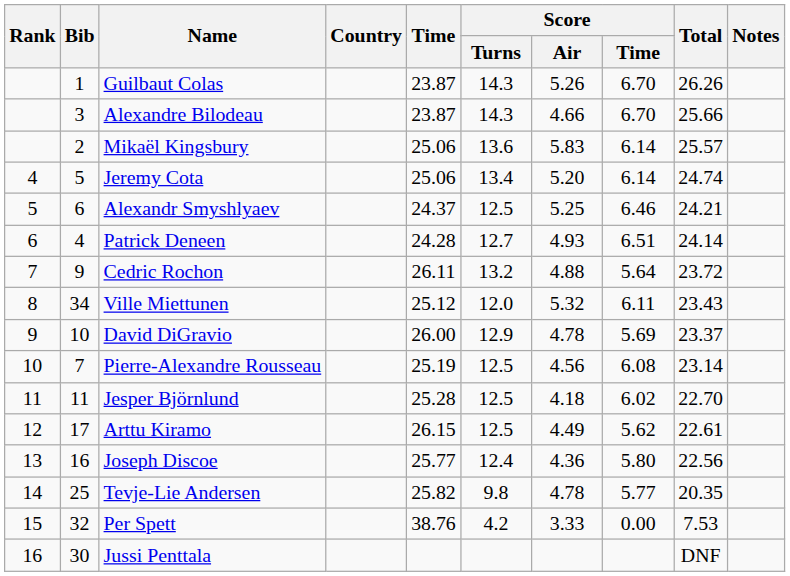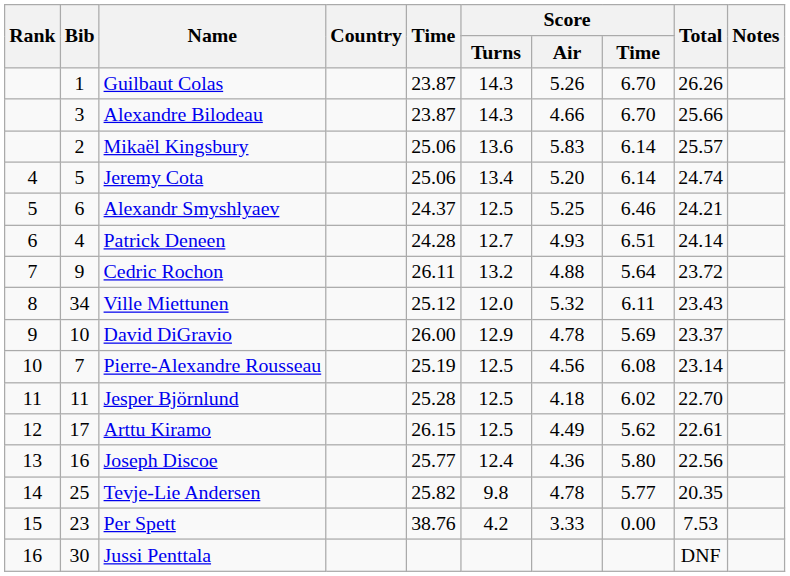Per Spett | Bib: 32 -> 23
